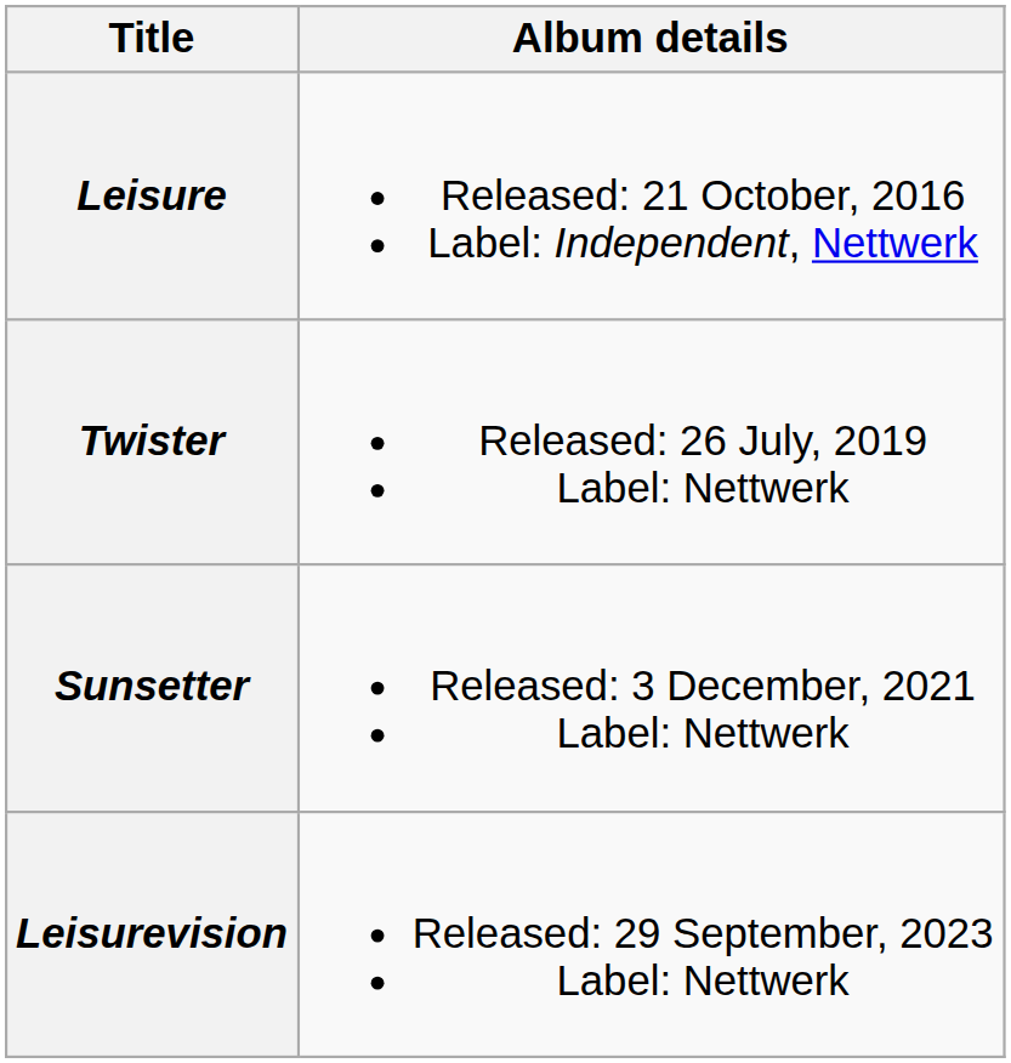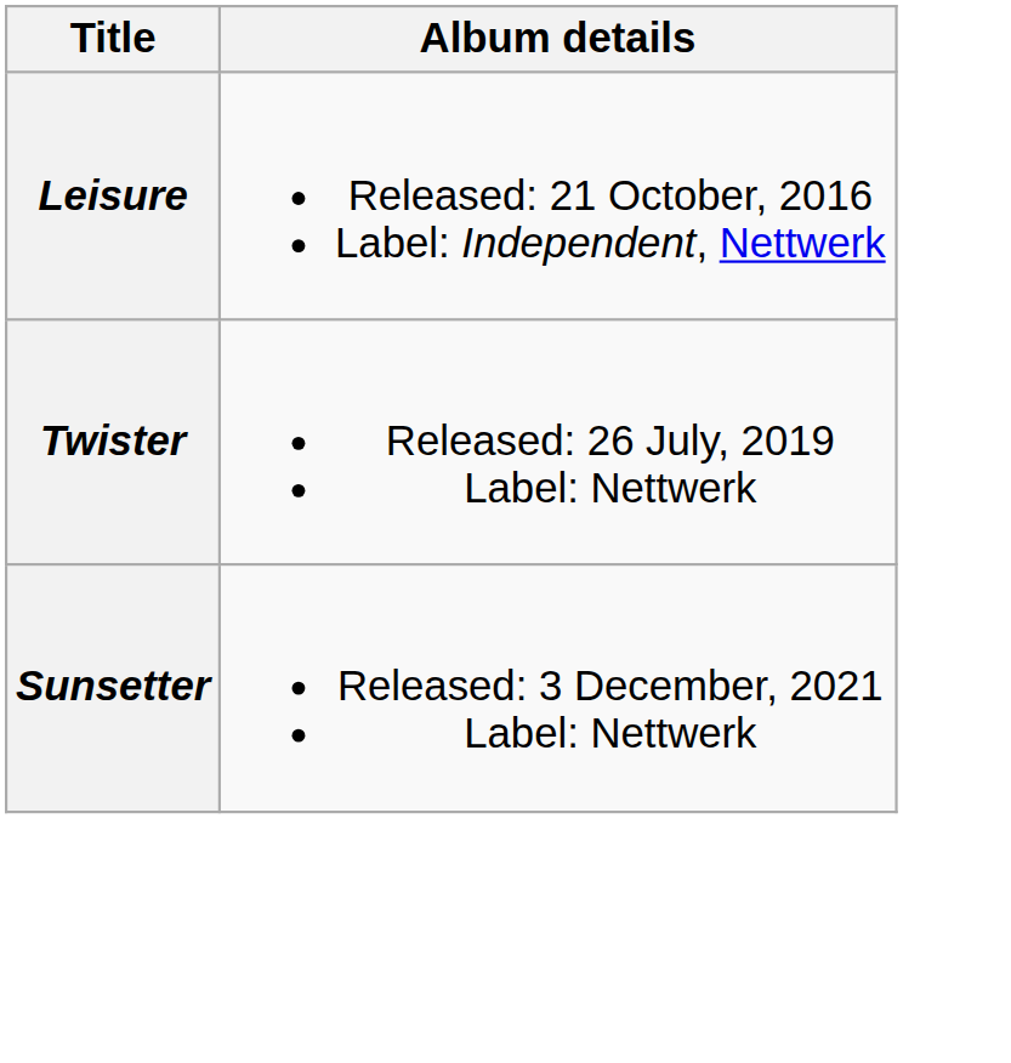- row: Leisurevision | Released: 29 September, 2023 Label: Nettwerk
